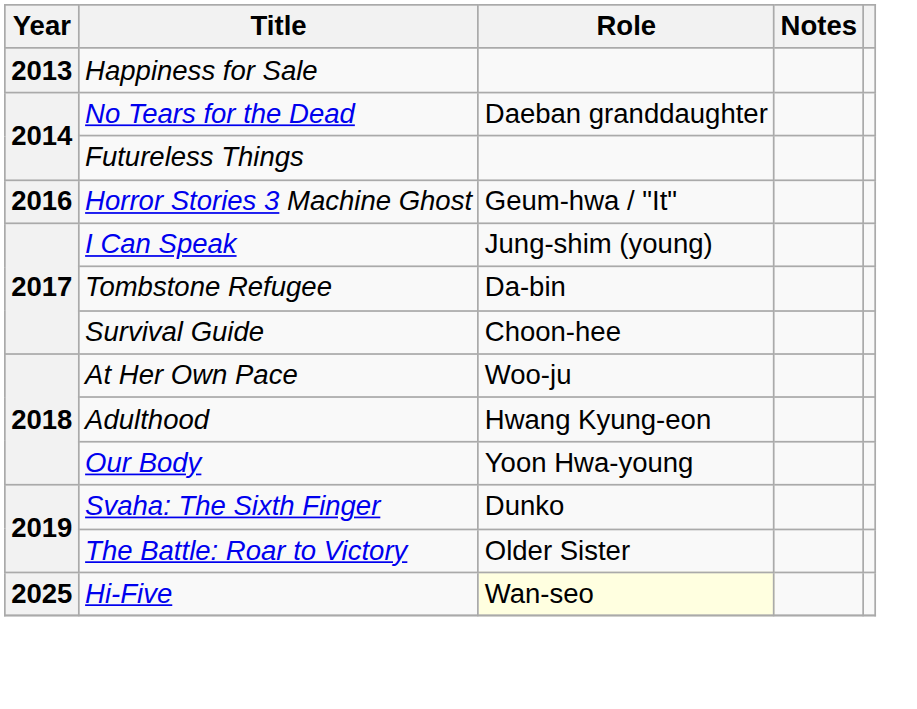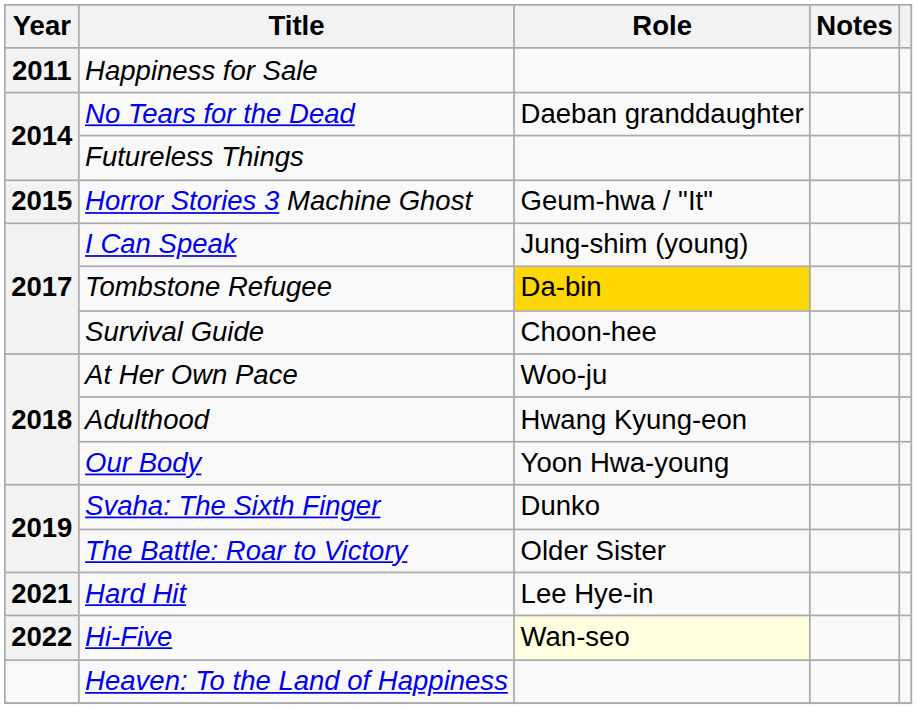Happiness for Sale | Year: 2013 -> 2011
Horror Stories 3 Machine Ghost | Year: 2016 -> 2015
Tombstone Refugee | Role: no background -> gold background
+ row: 2021 | Hard Hit | Lee Hye-in
Hi-Five | Year: 2025 -> 2022
+ row: Heaven: To the Land of Happiness
